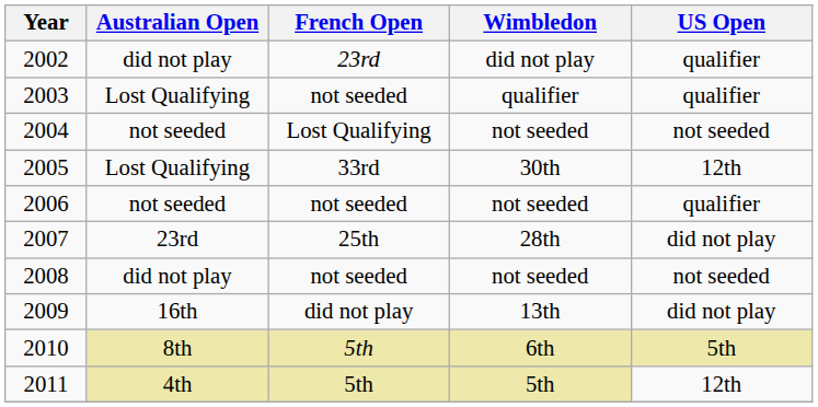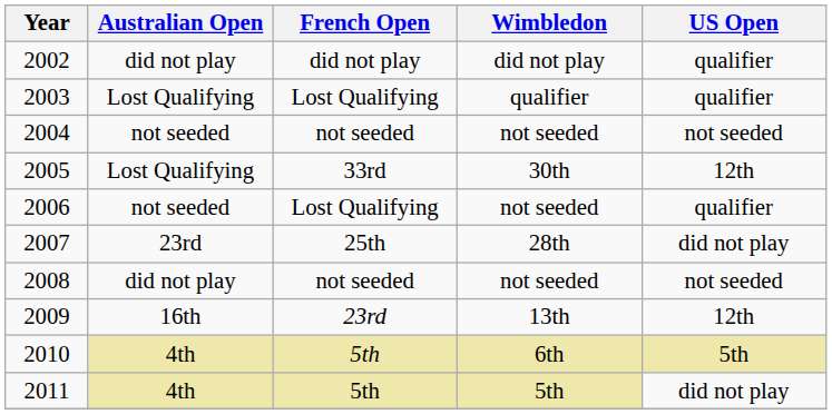2002 | French Open: 23rd -> did not play
2003 | French Open: not seeded -> Lost Qualifying
2004 | French Open: Lost Qualifying -> not seeded
2006 | French Open: not seeded -> Lost Qualifying
2009 | French Open: did not play -> 23rd
2009 | US Open: did not play -> 12th
2010 | Australian Open: 8th -> 4th
2011 | US Open: 12th -> did not play
